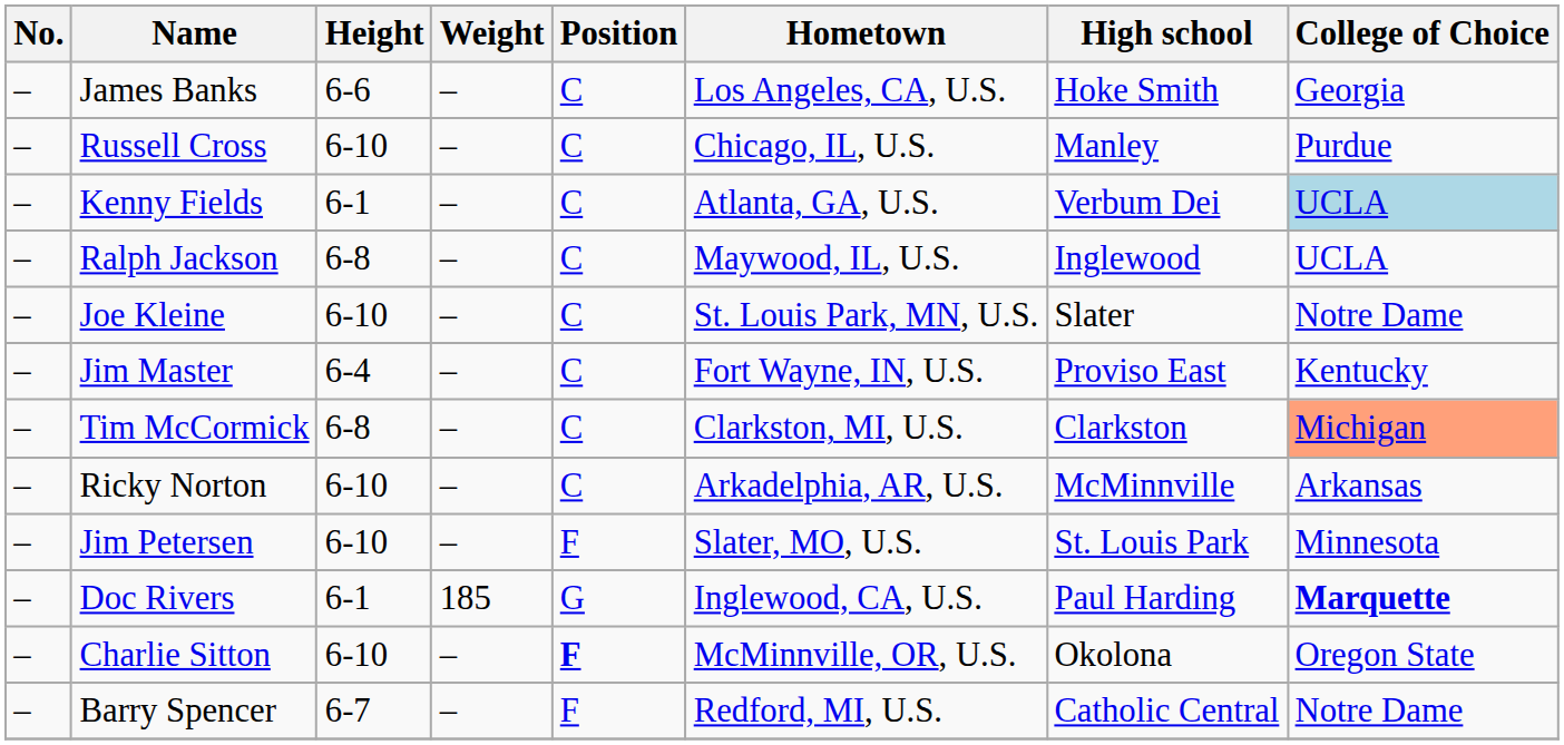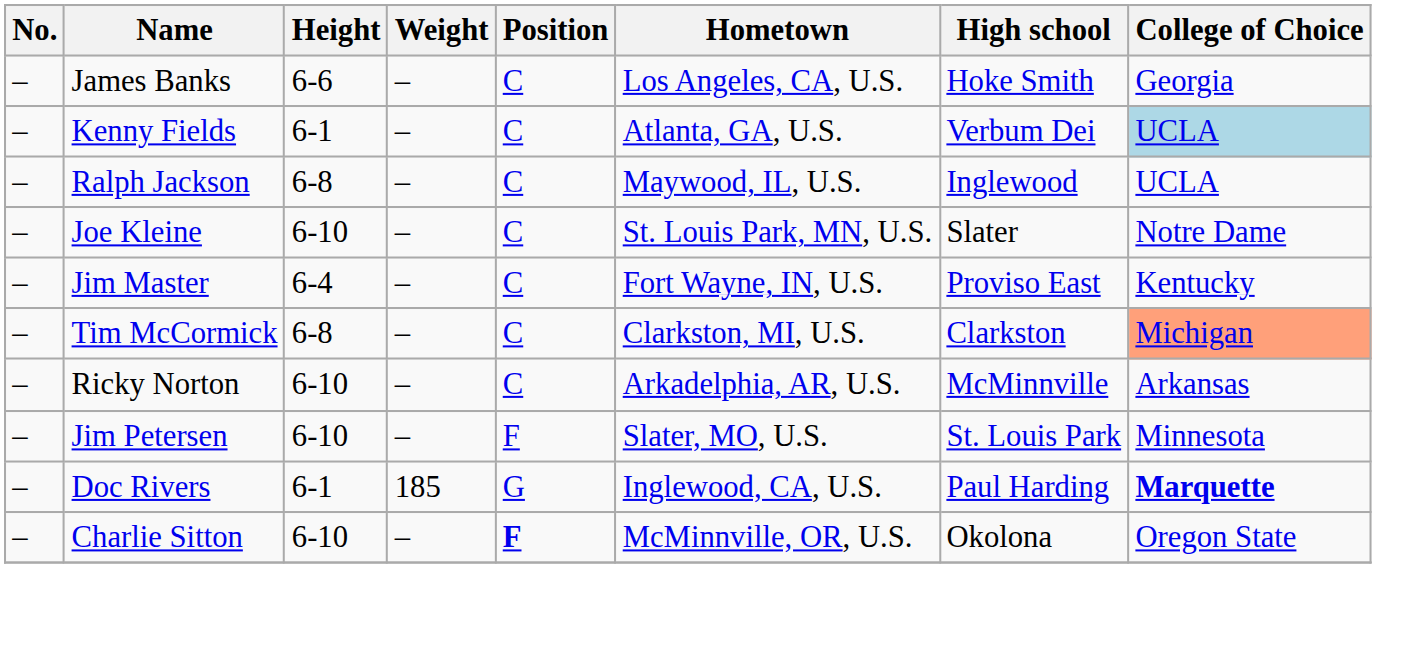- row: – | Russell Cross | 6-10 | – | C | Chicago, IL, U.S. | Manley | Purdue
- row: – | Barry Spencer | 6-7 | – | F | Redford, MI, U.S. | Catholic Central | Notre Dame
